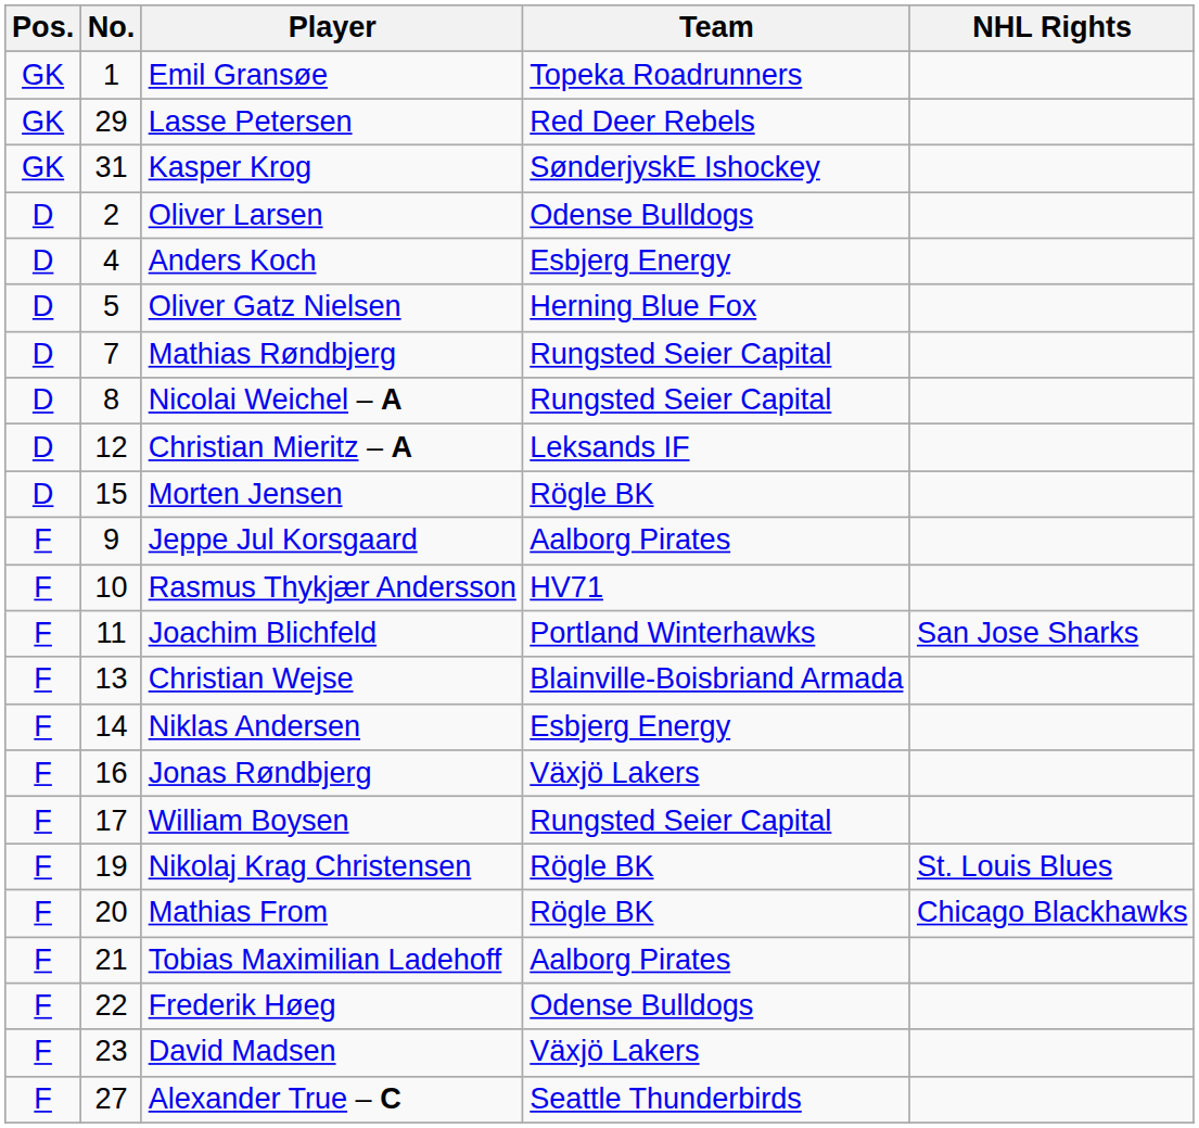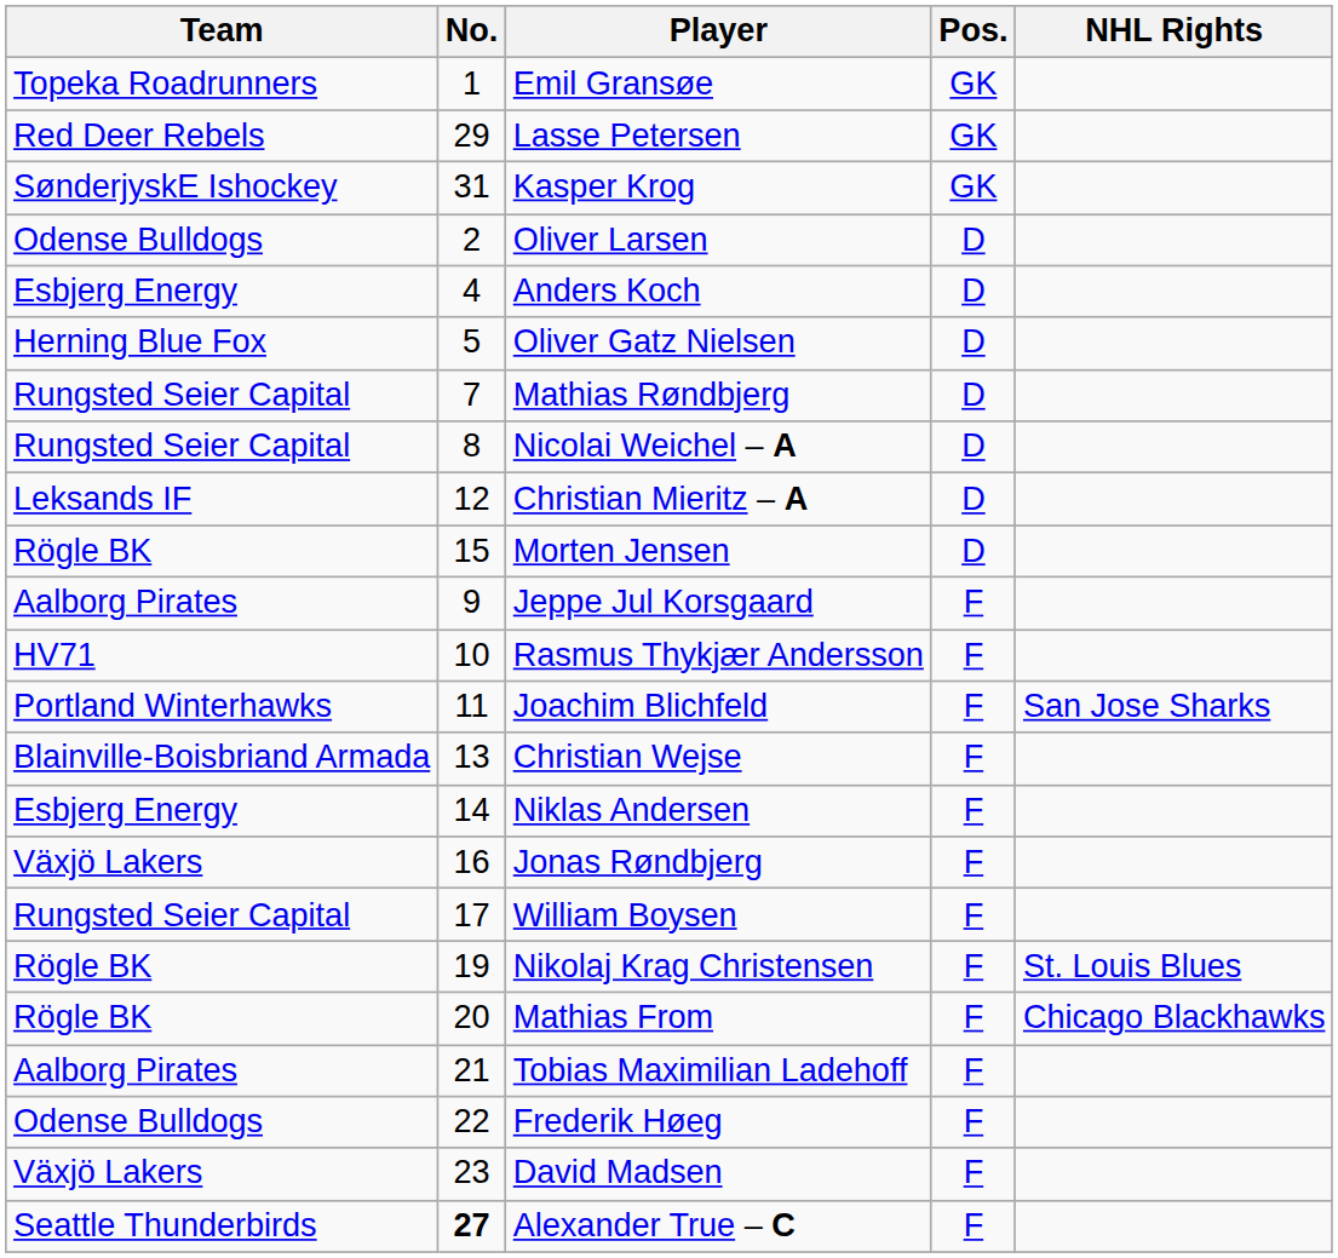columns swapped: Pos. <-> Team
Alexander True – C | No.: normal -> bold
